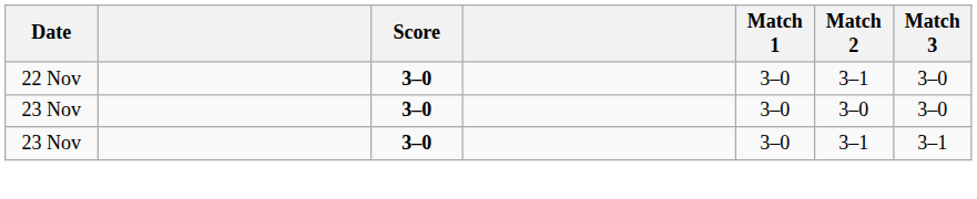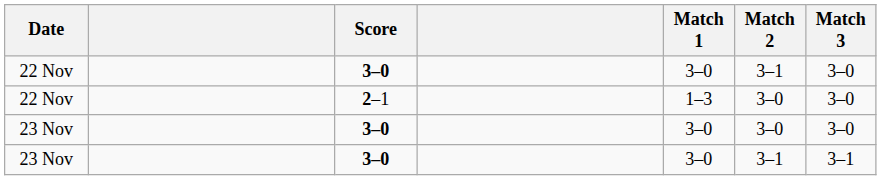+ row: 22 Nov | 2–1 | 1–3 | 3–0 | 3–0
